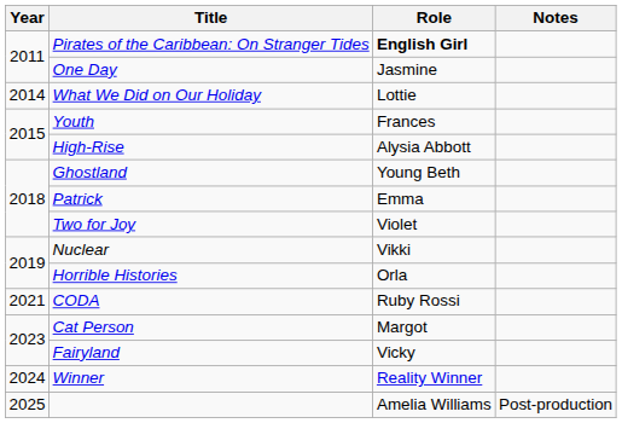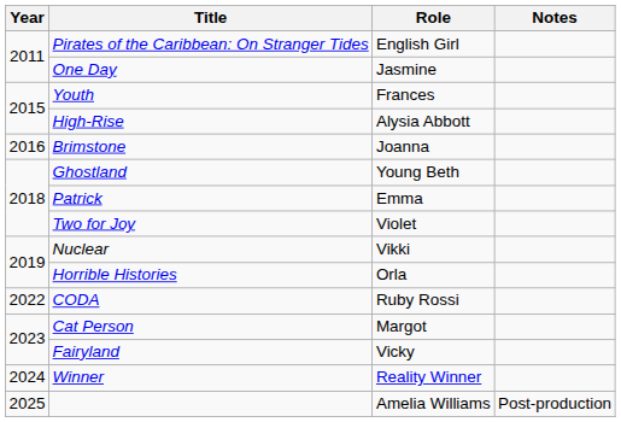Pirates of the Caribbean: On Stranger Tides | Role: bold -> normal
- row: 2014 | What We Did on Our Holiday | Lottie
+ row: 2016 | Brimstone | Joanna
CODA | Year: 2021 -> 2022
